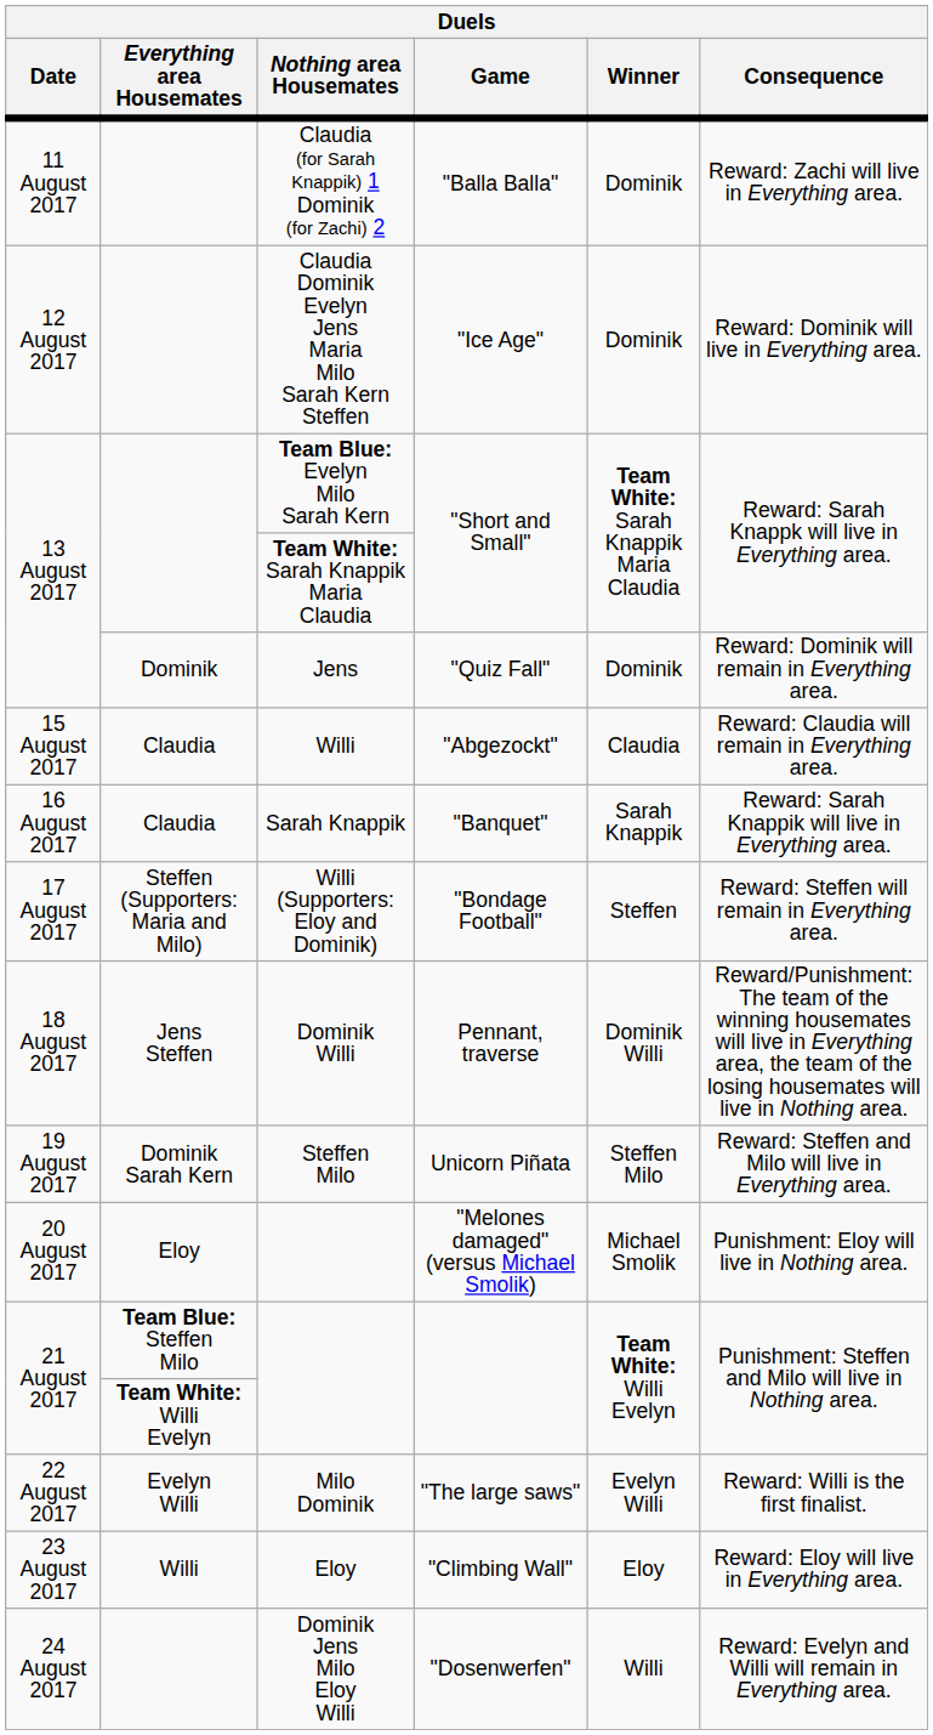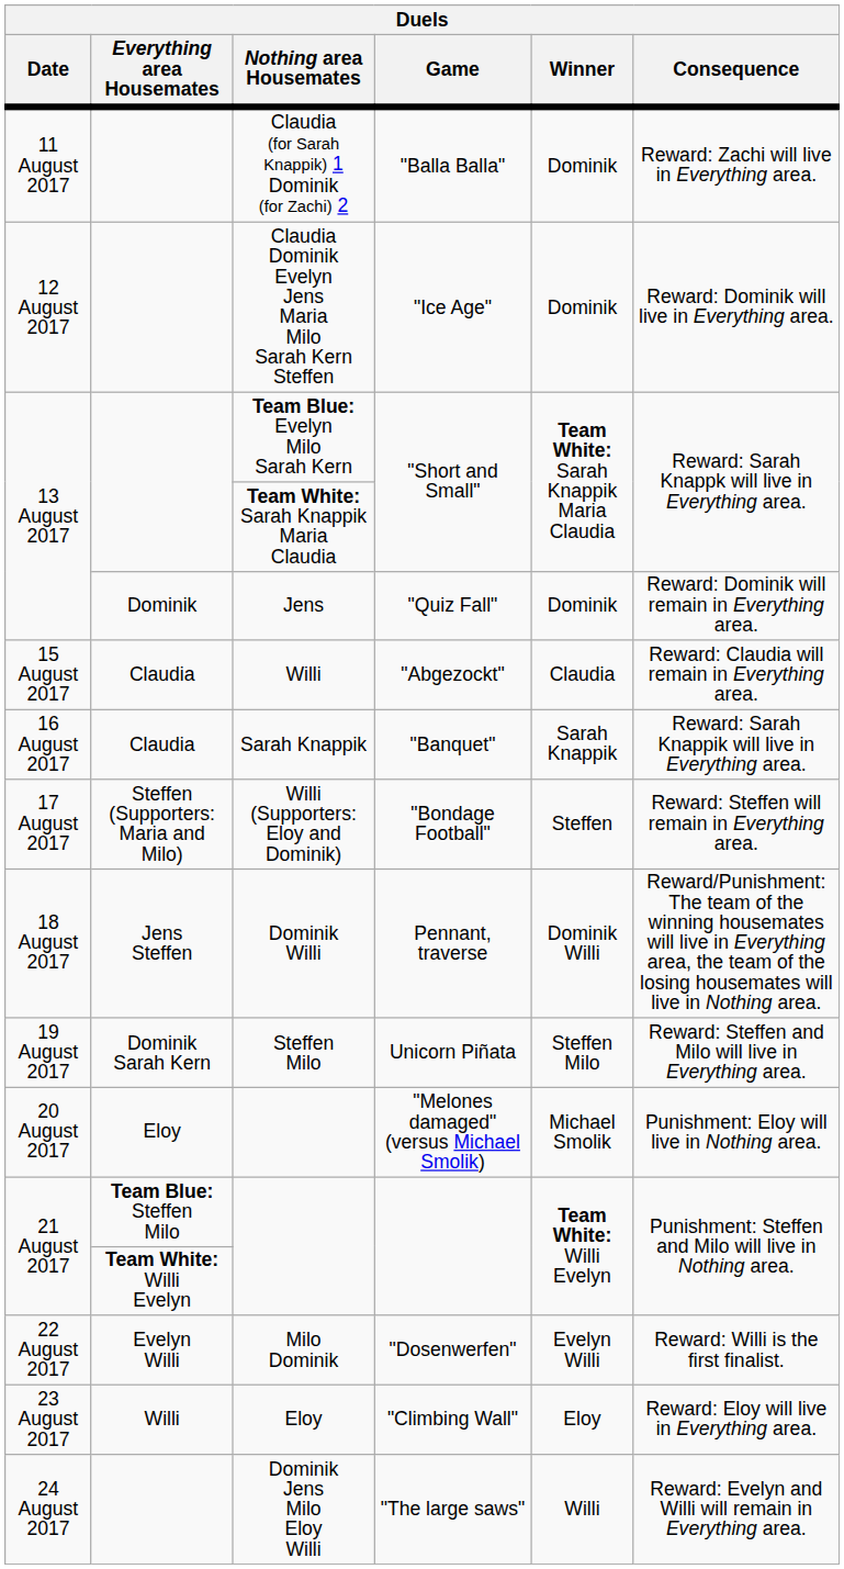Milo Dominik | Game: "The large saws" -> "Dosenwerfen"
Dominik Jens Milo Eloy Willi | Game: "Dosenwerfen" -> "The large saws"
